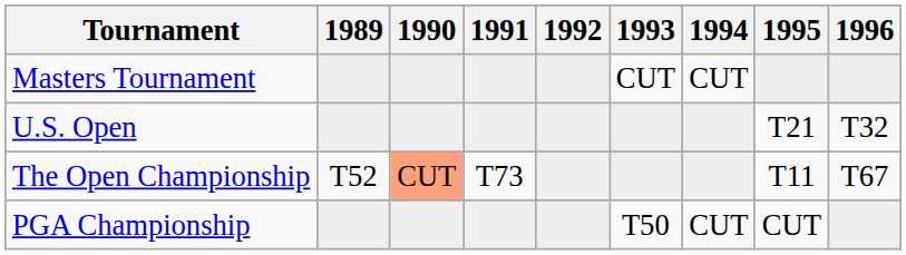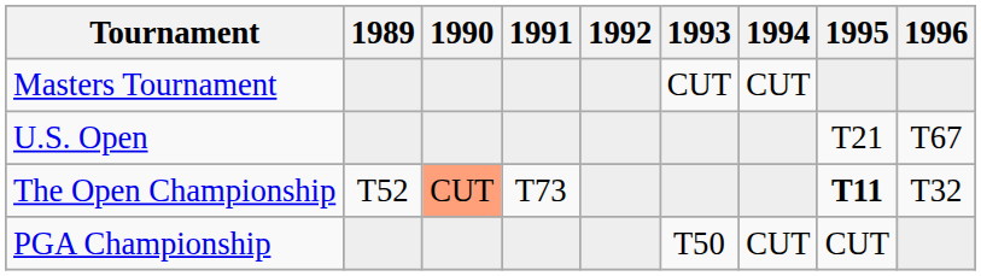U.S. Open | 1996: T32 -> T67
The Open Championship | 1995: normal -> bold
The Open Championship | 1996: T67 -> T32
